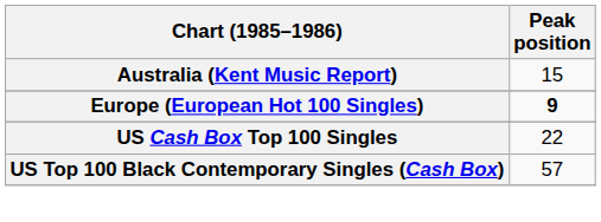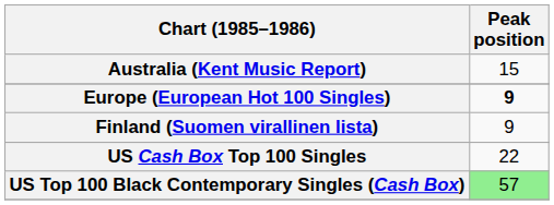+ row: Finland (Suomen virallinen lista) | 9
US Top 100 Black Contemporary Singles (Cash Box) | Peak position: no background -> lightgreen background
